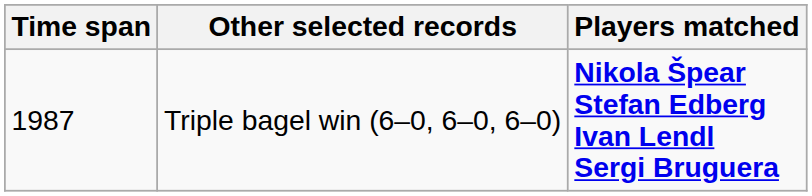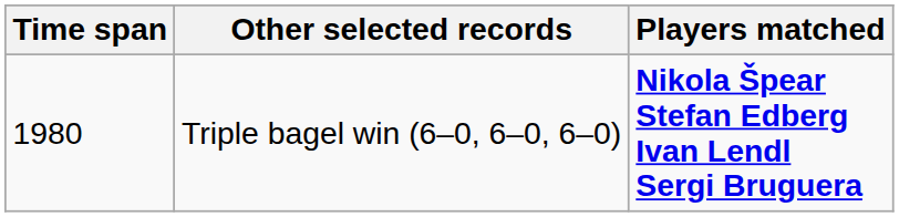Triple bagel win (6–0, 6–0, 6–0) | Time span: 1987 -> 1980
